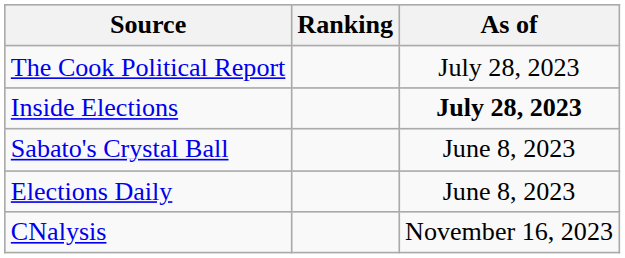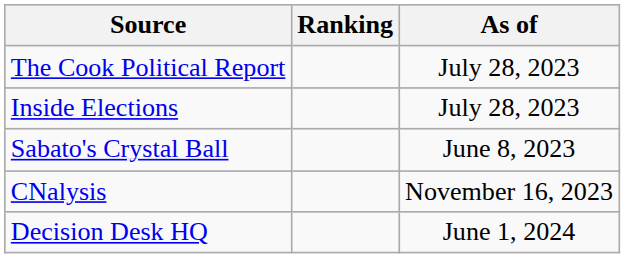Inside Elections | As of: bold -> normal
- row: Elections Daily | June 8, 2023
+ row: Decision Desk HQ | June 1, 2024
